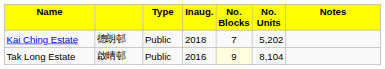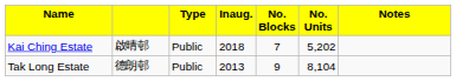Kai Ching Estate | column 2: 德朗邨 -> 啟晴邨
Tak Long Estate | column 2: 啟晴邨 -> 德朗邨
Tak Long Estate | column 4: 2016 -> 2013
Tak Long Estate | column 5: lightyellow background -> no background
